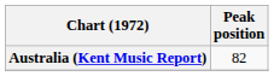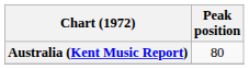Australia (Kent Music Report) | Peak position: 82 -> 80
